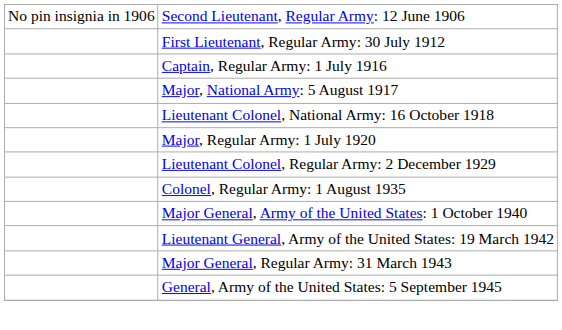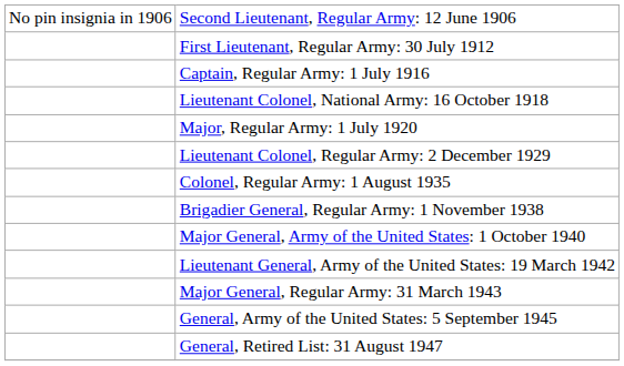- row: Major, National Army: 5 August 1917
+ row: Brigadier General, Regular Army: 1 November 1938
+ row: General, Retired List: 31 August 1947
